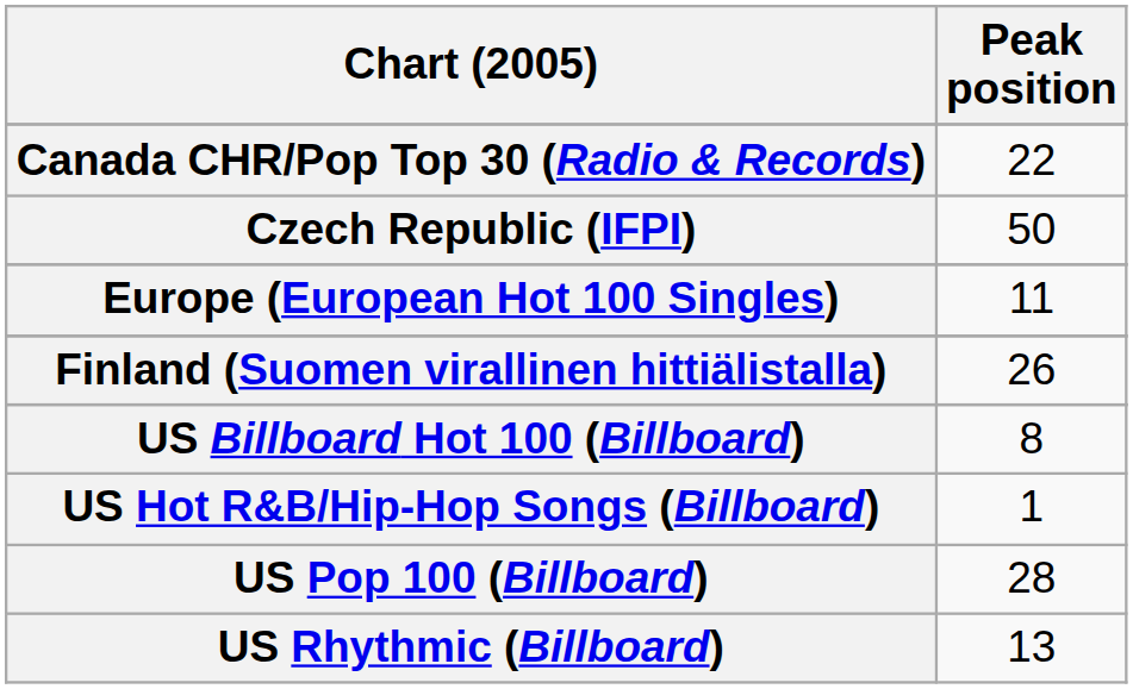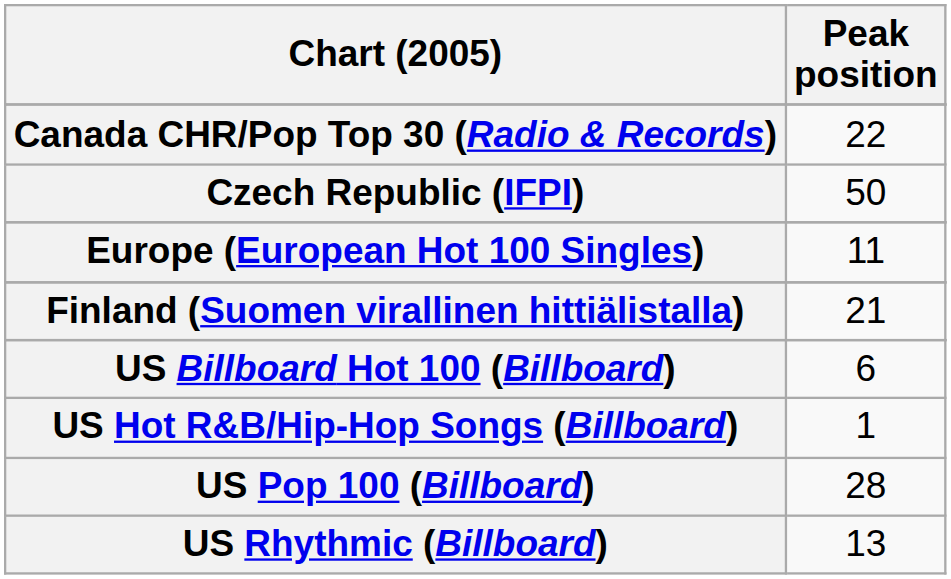Finland (Suomen virallinen hittiälistalla) | Peak position: 26 -> 21
US Billboard Hot 100 (Billboard) | Peak position: 8 -> 6
